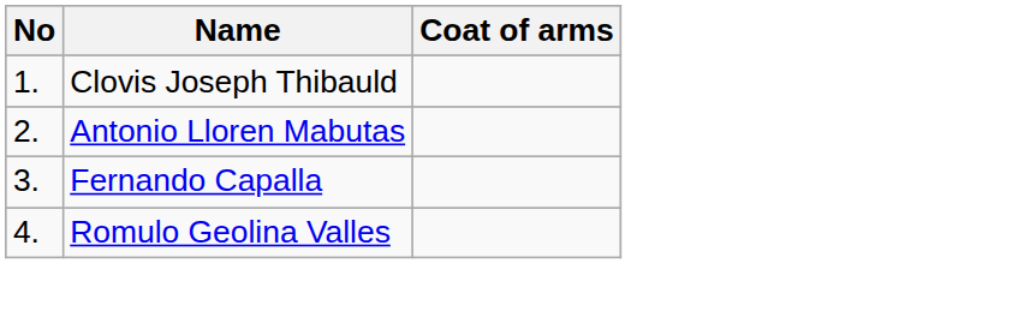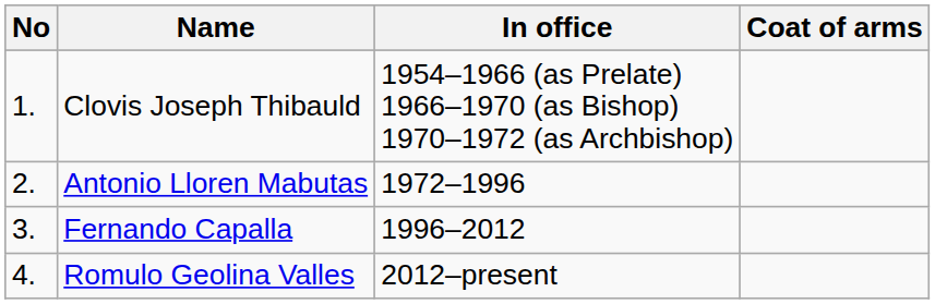+ column: In office | 1954–1966 (as Prelate) 1966–1970 (as Bishop) 1970–1972 (as Archbishop) | 1972–1996 | 1996–2012 | 2012–present
